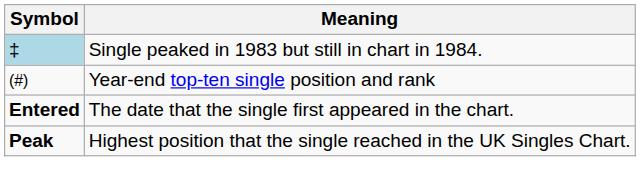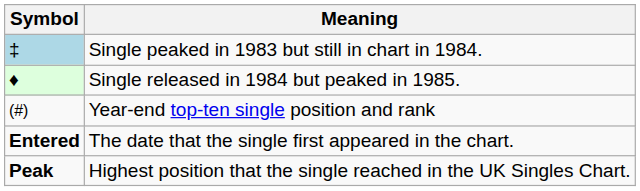+ row: ♦ | Single released in 1984 but peaked in 1985.
